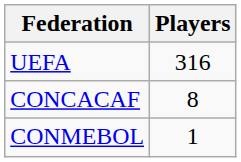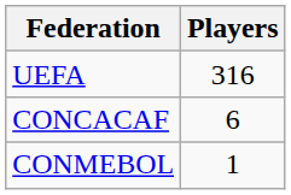CONCACAF | Players: 8 -> 6
